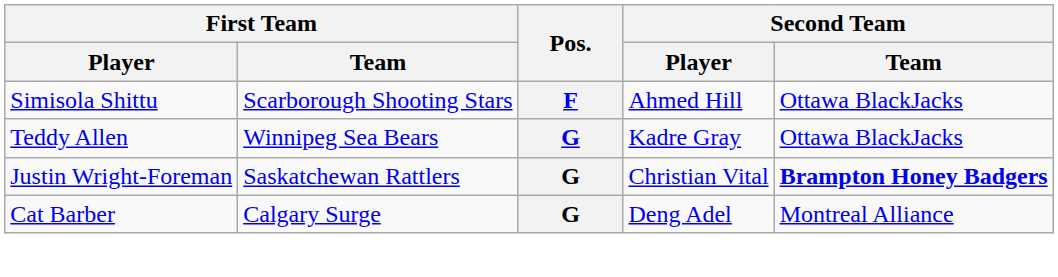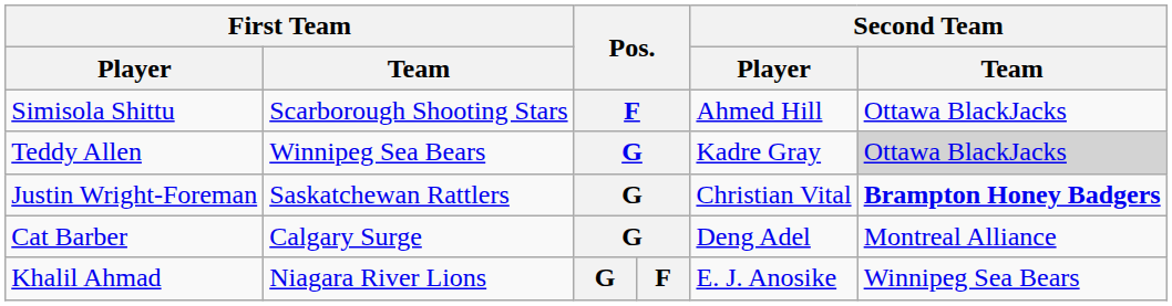Teddy Allen | Second Team / Team: no background -> lightgrey background
+ row: Khalil Ahmad | Niagara River Lions | G | F | E. J. Anosike | Winnipeg Sea Bears
